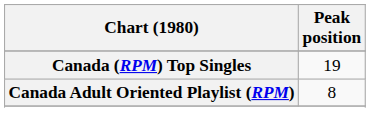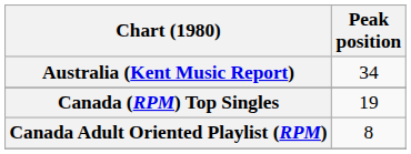+ row: Australia (Kent Music Report) | 34
